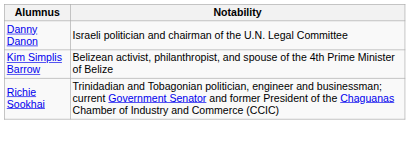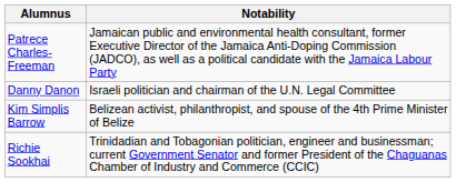+ row: Patrece Charles-Freeman | Jamaican public and environmental health consultant, former Executive Director of the Jamaica Anti-Doping Commission (JADCO), as well as a political candidate with the Jamaica Labour Party
